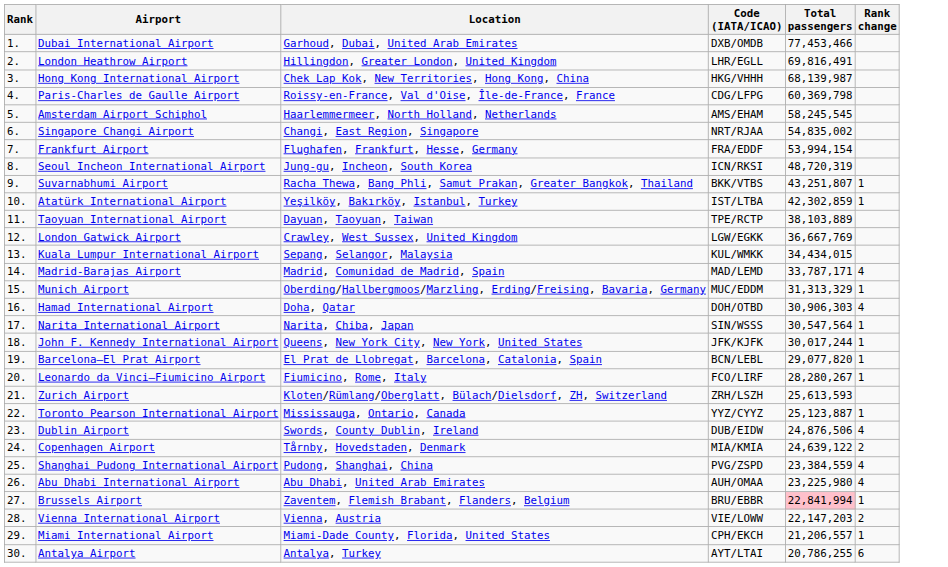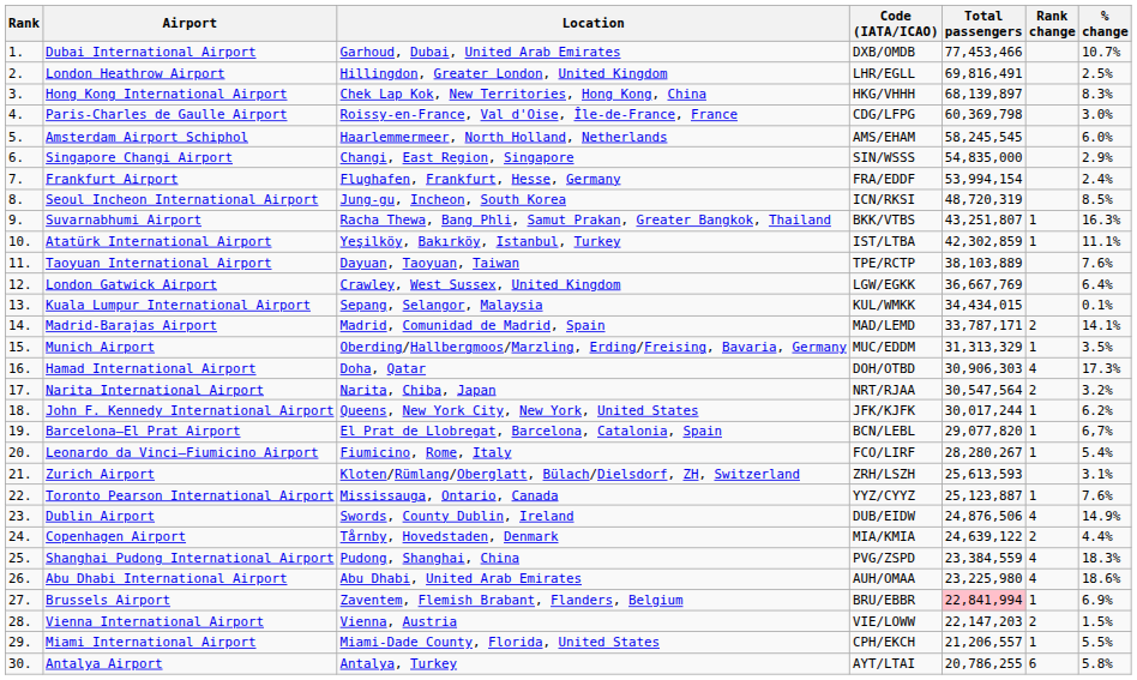+ column: % change | 10.7% | 2.5% | 8.3% | 3.0% | 6.0% | 2.9% | 2.4% | 8.5% | 16.3% | 11.1% | 7.6% | 6.4% | 0.1% | 14.1% | 3.5% | 17.3% | 3.2% | 6.2% | 6,7% | 5.4% | 3.1% | 7.6% | 14.9% | 4.4% | 18.3% | 18.6% | 6.9% | 1.5% | 5.5% | 5.8%
Hong Kong International Airport | Total passengers: 68,139,987 -> 68,139,897
Singapore Changi Airport | Code (IATA/ICAO): NRT/RJAA -> SIN/WSSS
Singapore Changi Airport | Total passengers: 54,835,002 -> 54,835,000
Madrid-Barajas Airport | Rank change: 4 -> 2
Narita International Airport | Code (IATA/ICAO): SIN/WSSS -> NRT/RJAA
Narita International Airport | Rank change: 1 -> 2
